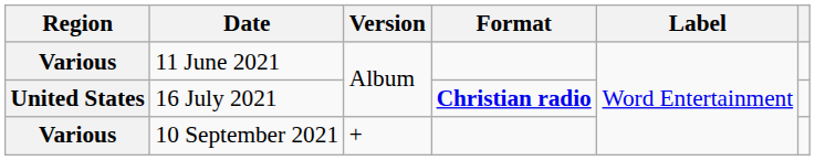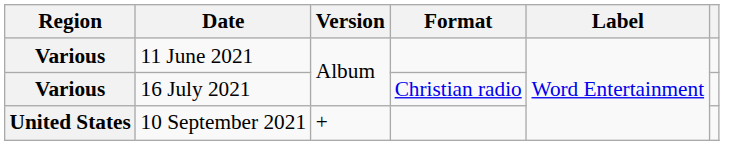16 July 2021 | Region: United States -> Various
16 July 2021 | Format: bold -> normal
10 September 2021 | Region: Various -> United States
